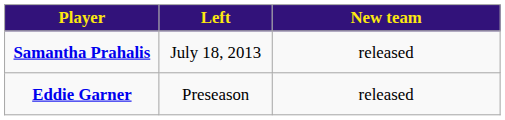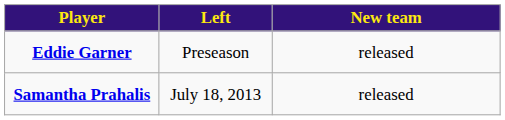rows swapped: Eddie Garner <-> Samantha Prahalis
